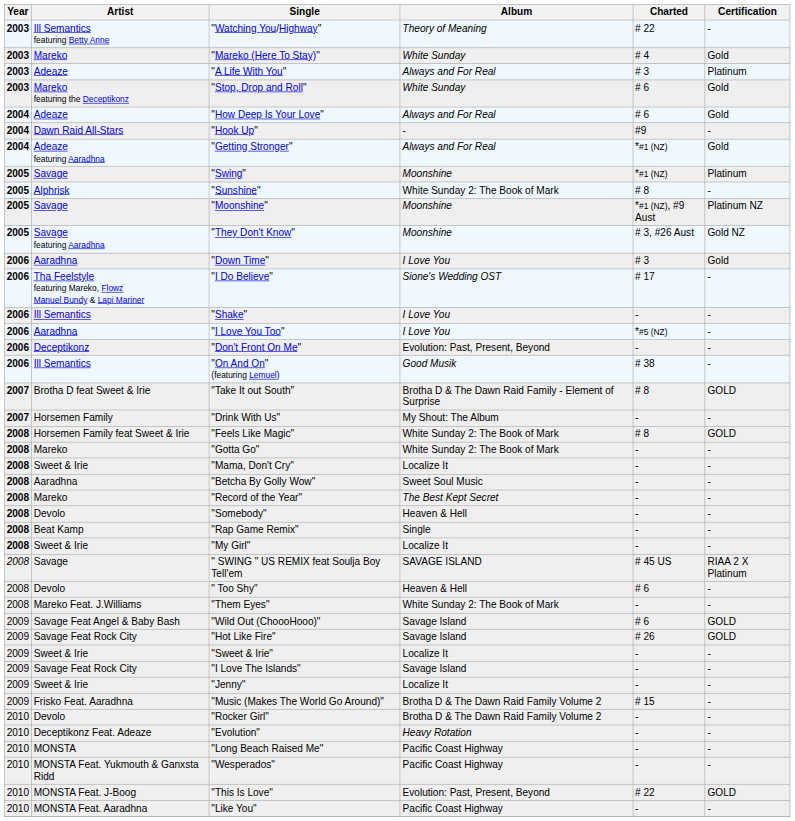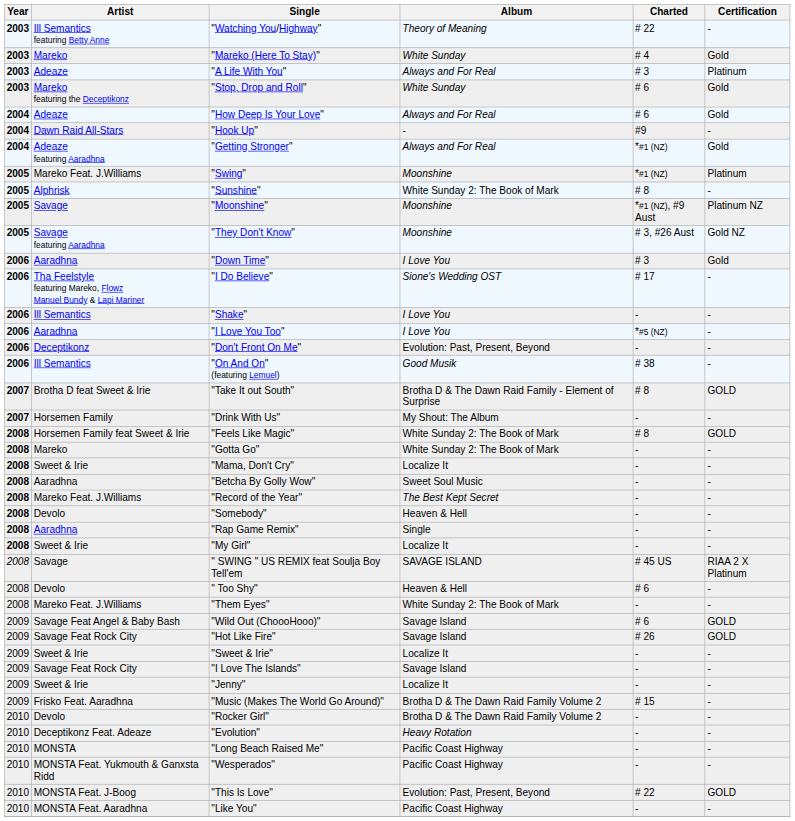"Swing" | Artist: Savage -> Mareko Feat. J.Williams
"Record of the Year" | Artist: Mareko -> Mareko Feat. J.Williams
"Rap Game Remix" | Artist: Beat Kamp -> Aaradhna
